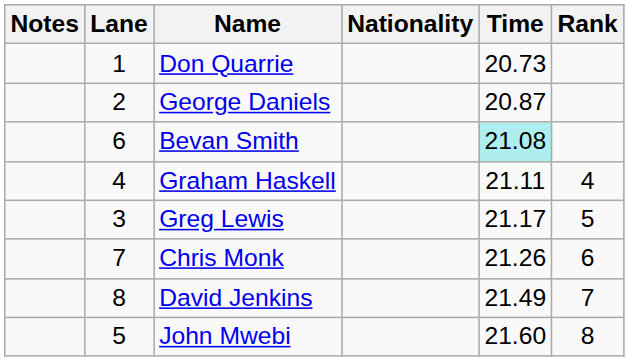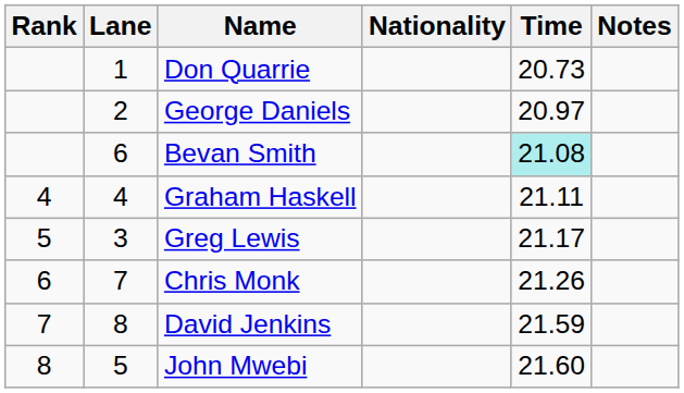columns swapped: Rank <-> Notes
George Daniels | Time: 20.87 -> 20.97
David Jenkins | Time: 21.49 -> 21.59
